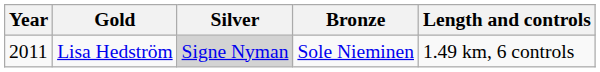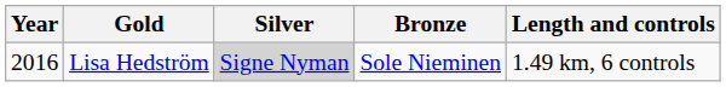Lisa Hedström | Year: 2011 -> 2016
